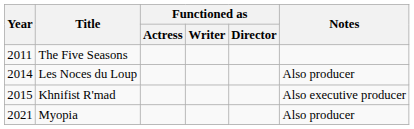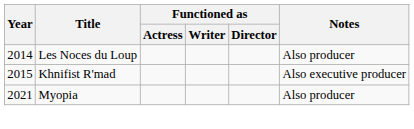- row: 2011 | The Five Seasons
